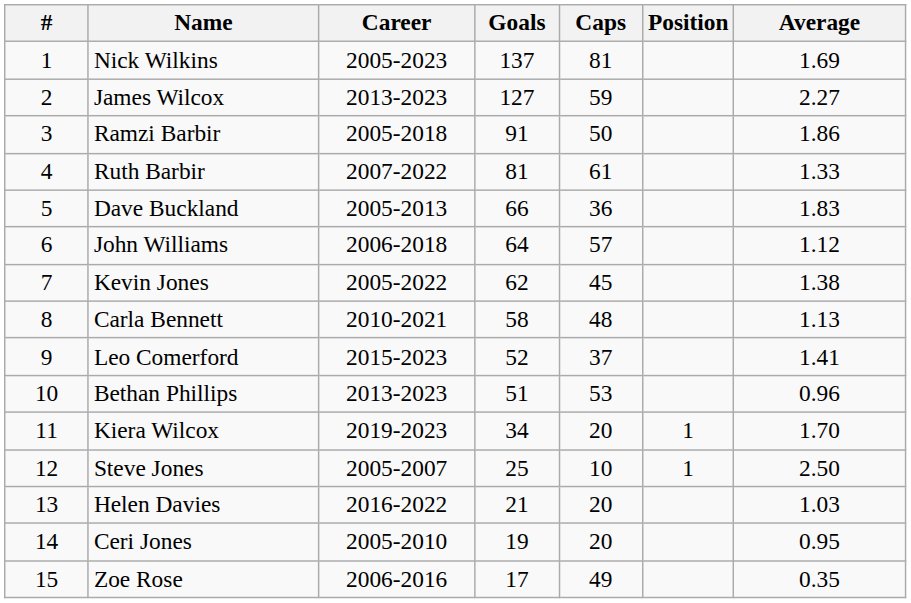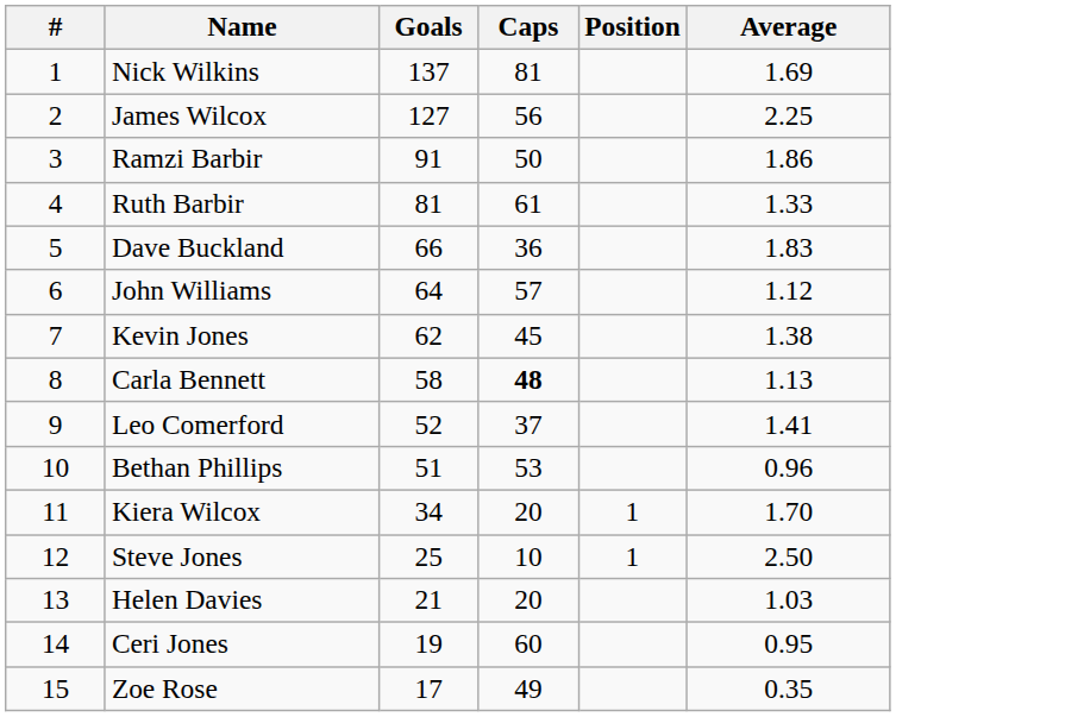- column: Career | 2005-2023 | 2013-2023 | 2005-2018 | 2007-2022 | 2005-2013 | 2006-2018 | 2005-2022 | 2010-2021 | 2015-2023 | 2013-2023 | 2019-2023 | 2005-2007 | 2016-2022 | 2005-2010 | 2006-2016
James Wilcox | Caps: 59 -> 56
James Wilcox | Average: 2.27 -> 2.25
Carla Bennett | Caps: normal -> bold
Ceri Jones | Caps: 20 -> 60
